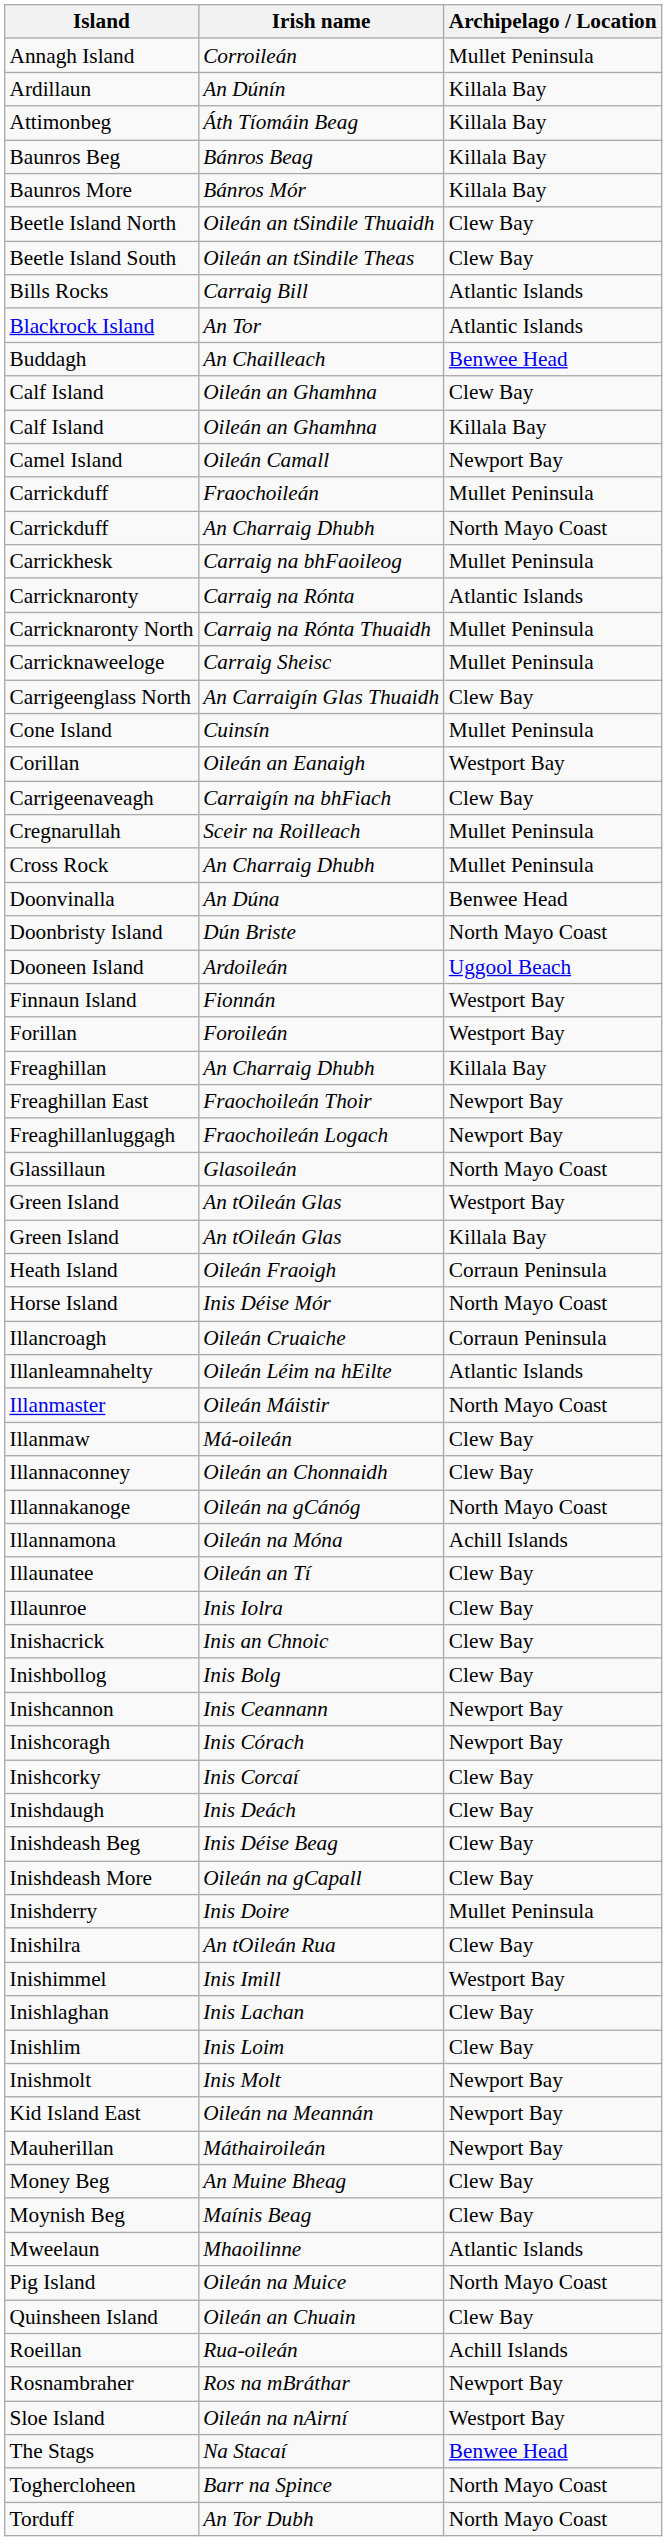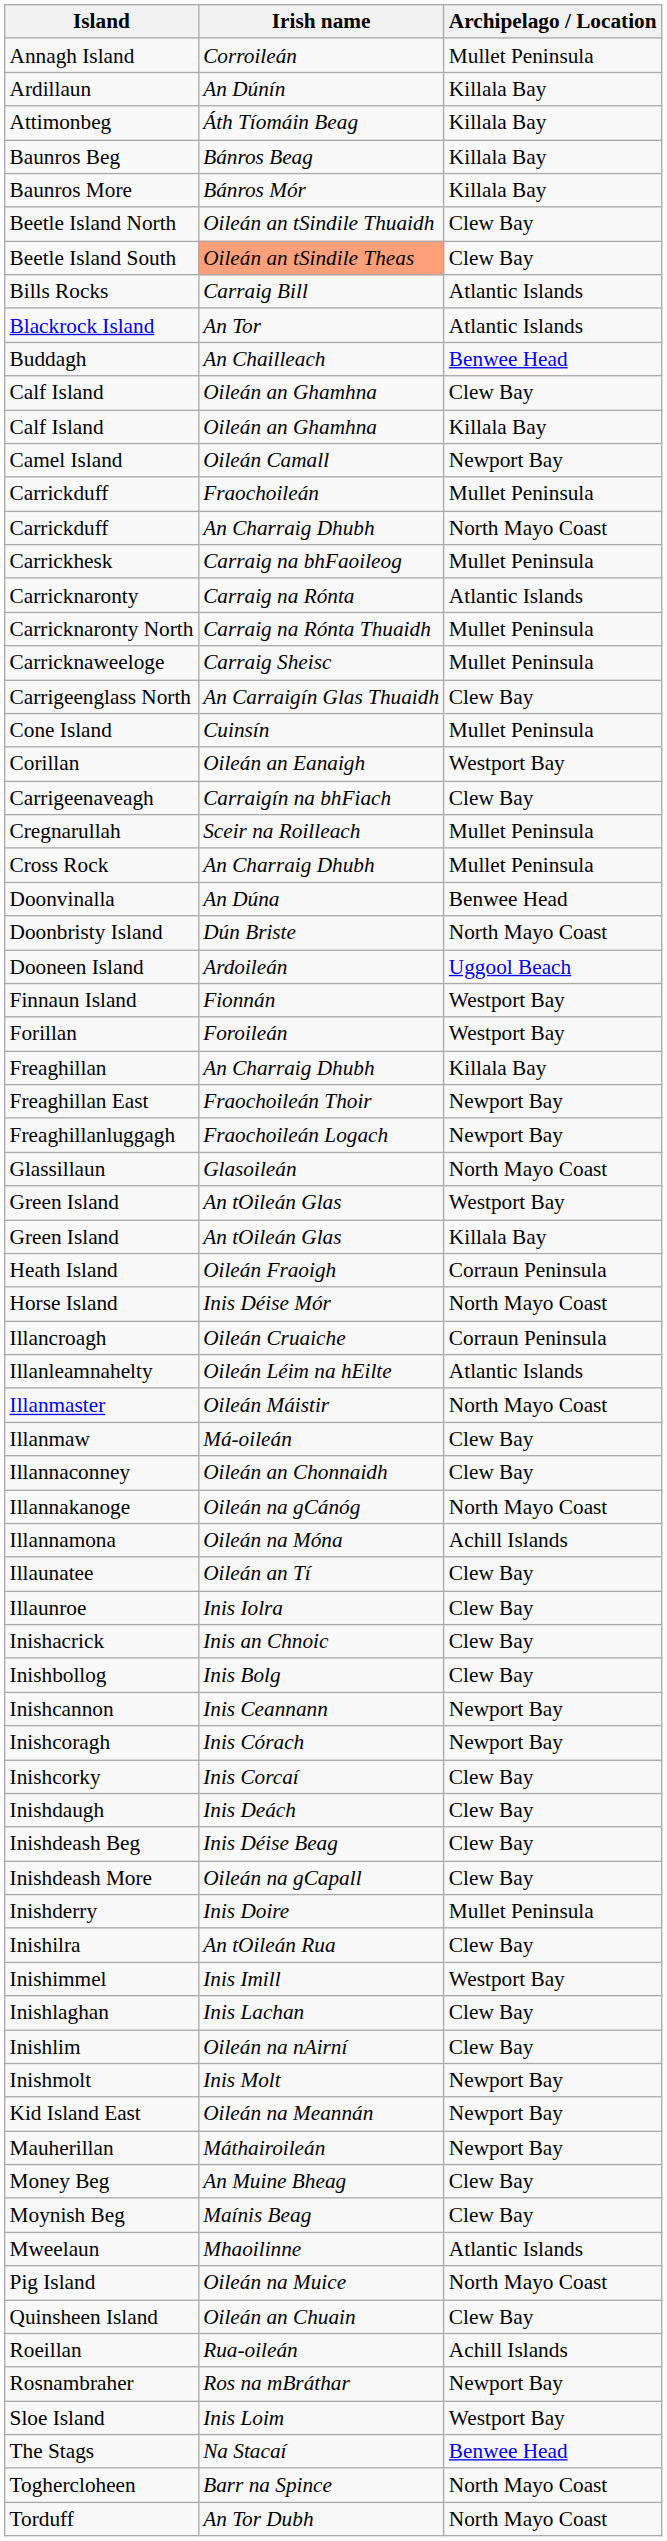Beetle Island South | Irish name: no background -> lightsalmon background
Inishlim | Irish name: Inis Loim -> Oileán na nAirní
Sloe Island | Irish name: Oileán na nAirní -> Inis Loim
